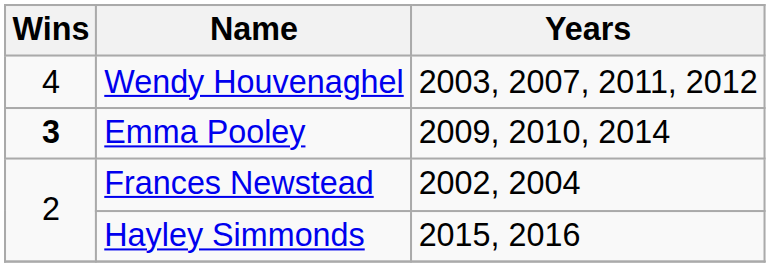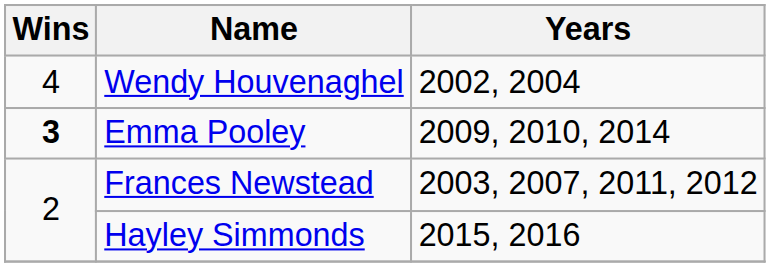Wendy Houvenaghel | Years: 2003, 2007, 2011, 2012 -> 2002, 2004
Frances Newstead | Years: 2002, 2004 -> 2003, 2007, 2011, 2012
